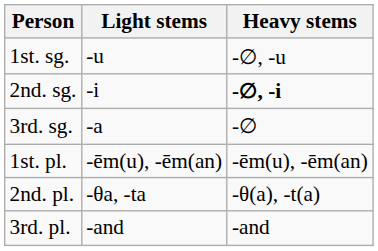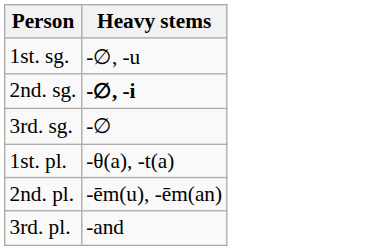- column: Light stems | -u | -i | -a | -ēm(u), -ēm(an) | -θa, -ta | -and
1st. pl. | Heavy stems: -ēm(u), -ēm(an) -> -θ(a), -t(a)
2nd. pl. | Heavy stems: -θ(a), -t(a) -> -ēm(u), -ēm(an)
